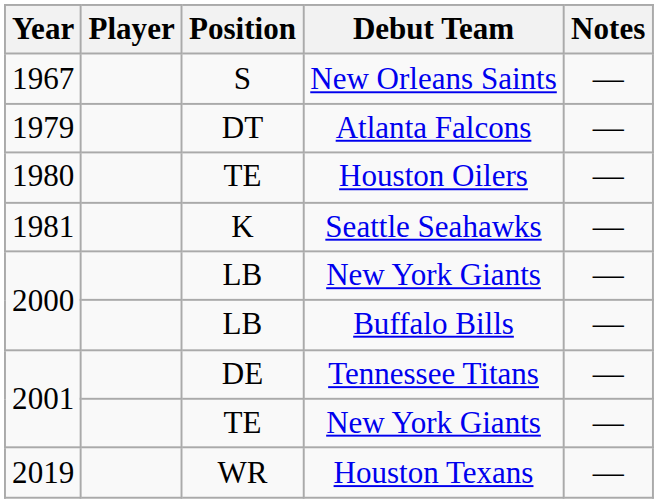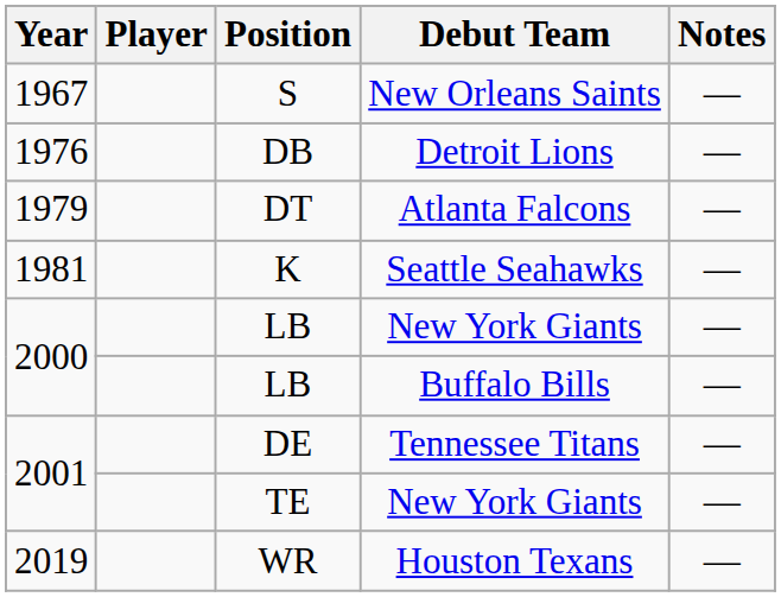+ row: 1976 | DB | Detroit Lions | —
- row: 1980 | TE | Houston Oilers | —
